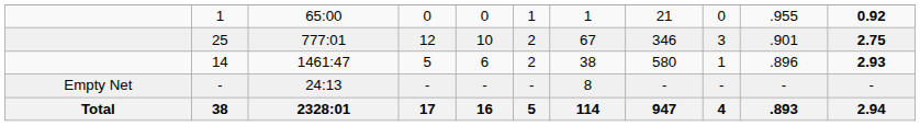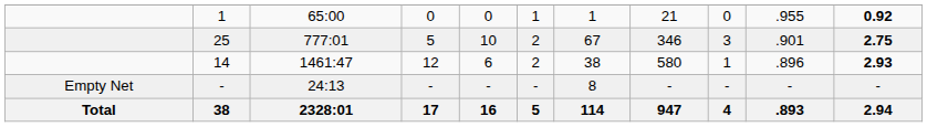25 | column 4: 12 -> 5
14 | column 4: 5 -> 12
